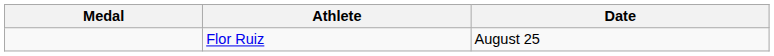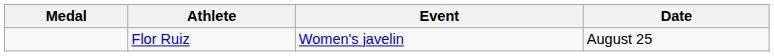+ column: Event | Women's javelin
